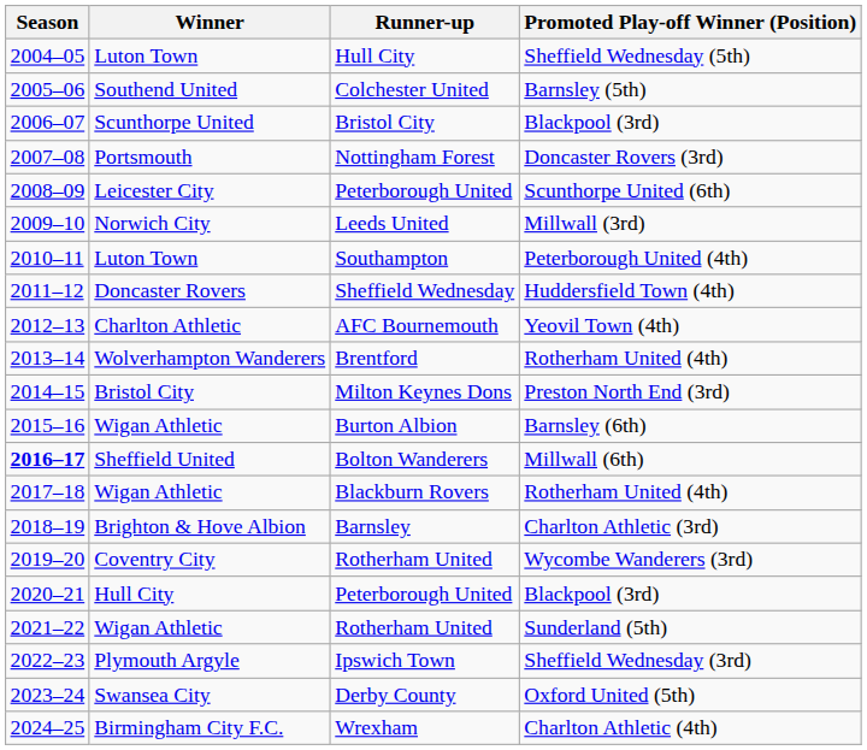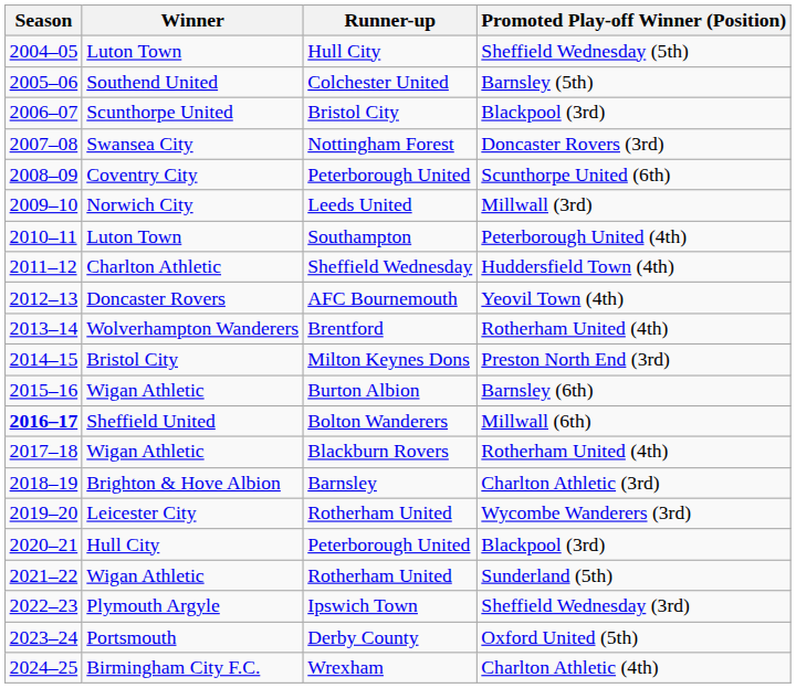Nottingham Forest | Winner: Portsmouth -> Swansea City
Peterborough United / Scunthorpe United (6th) | Winner: Leicester City -> Coventry City
Sheffield Wednesday | Winner: Doncaster Rovers -> Charlton Athletic
AFC Bournemouth | Winner: Charlton Athletic -> Doncaster Rovers
Rotherham United / Wycombe Wanderers (3rd) | Winner: Coventry City -> Leicester City
Derby County | Winner: Swansea City -> Portsmouth
